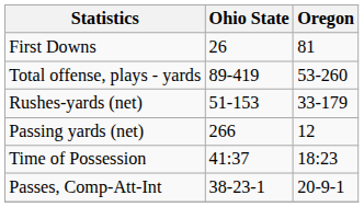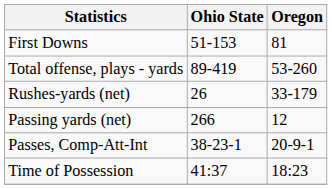First Downs | Ohio State: 26 -> 51-153
Rushes-yards (net) | Ohio State: 51-153 -> 26
rows swapped: Passes, Comp-Att-Int <-> Time of Possession
